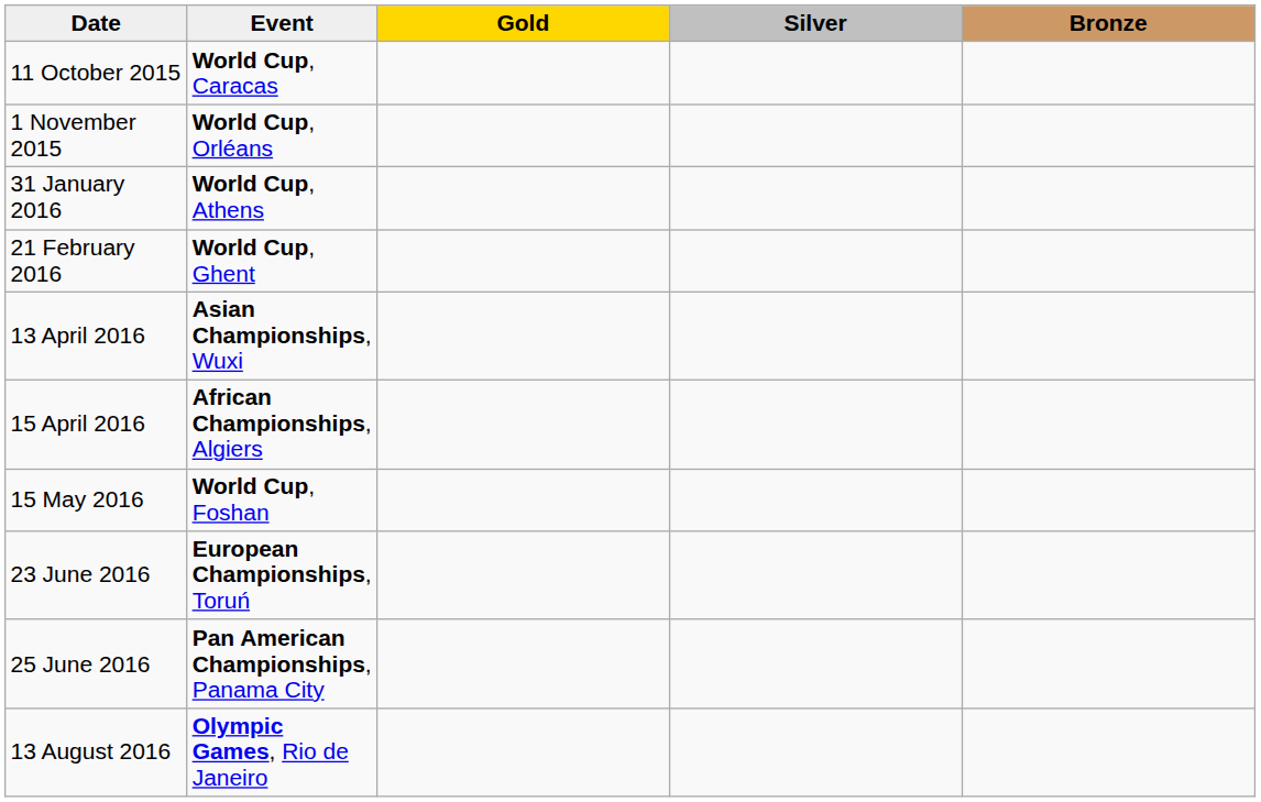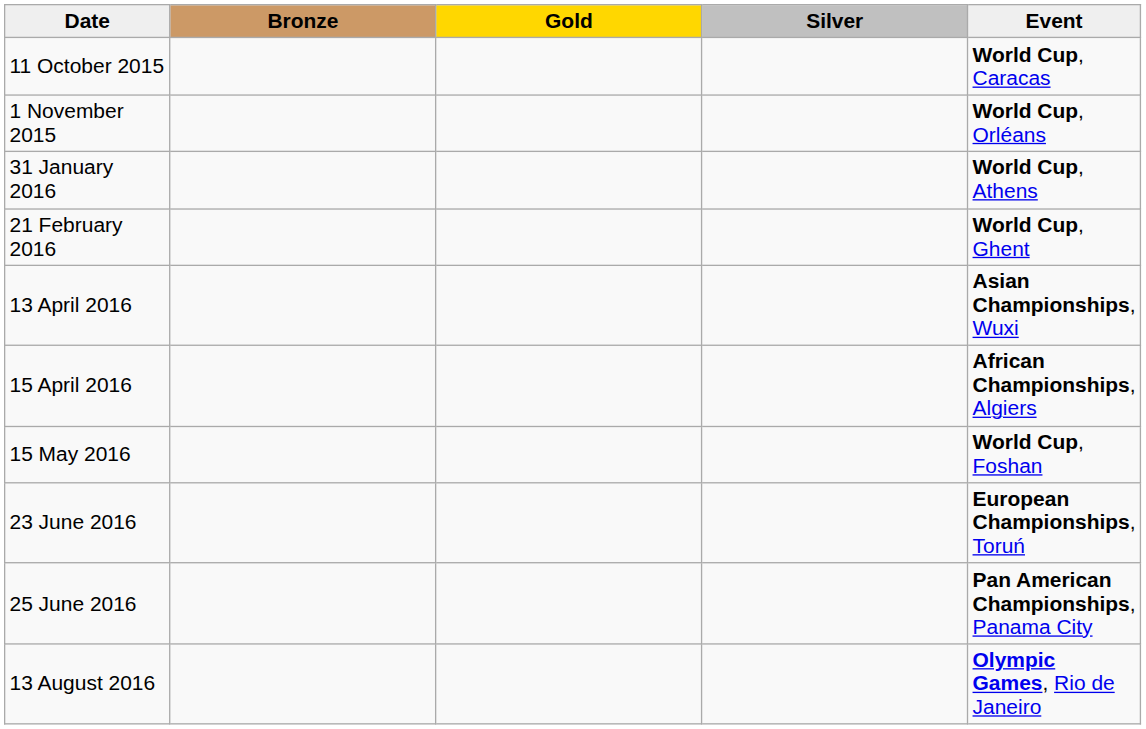columns swapped: Event <-> Bronze
